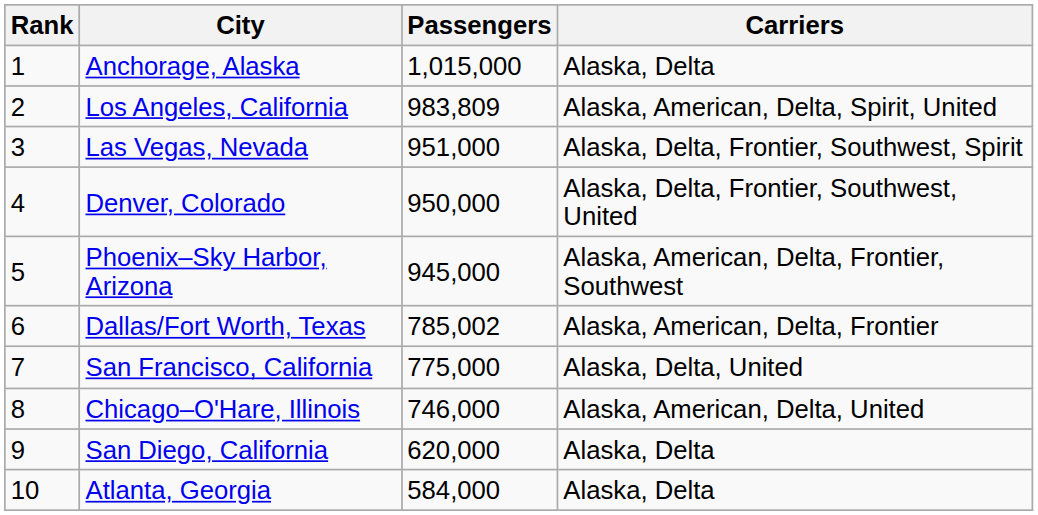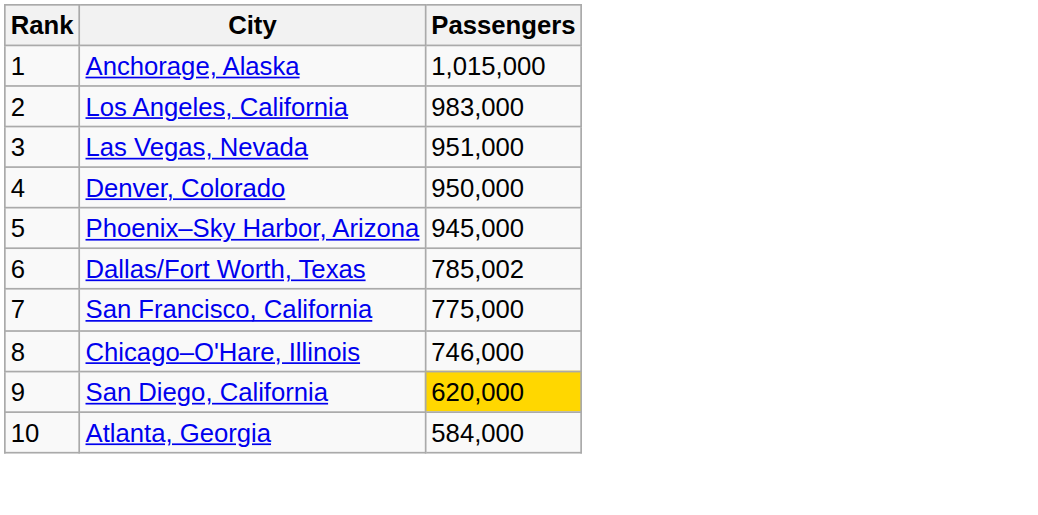- column: Carriers | Alaska, Delta | Alaska, American, Delta, Spirit, United | Alaska, Delta, Frontier, Southwest, Spirit | Alaska, Delta, Frontier, Southwest, United | Alaska, American, Delta, Frontier, Southwest | Alaska, American, Delta, Frontier | Alaska, Delta, United | Alaska, American, Delta, United | Alaska, Delta | Alaska, Delta
Los Angeles, California | Passengers: 983,809 -> 983,000
San Diego, California | Passengers: no background -> gold background
